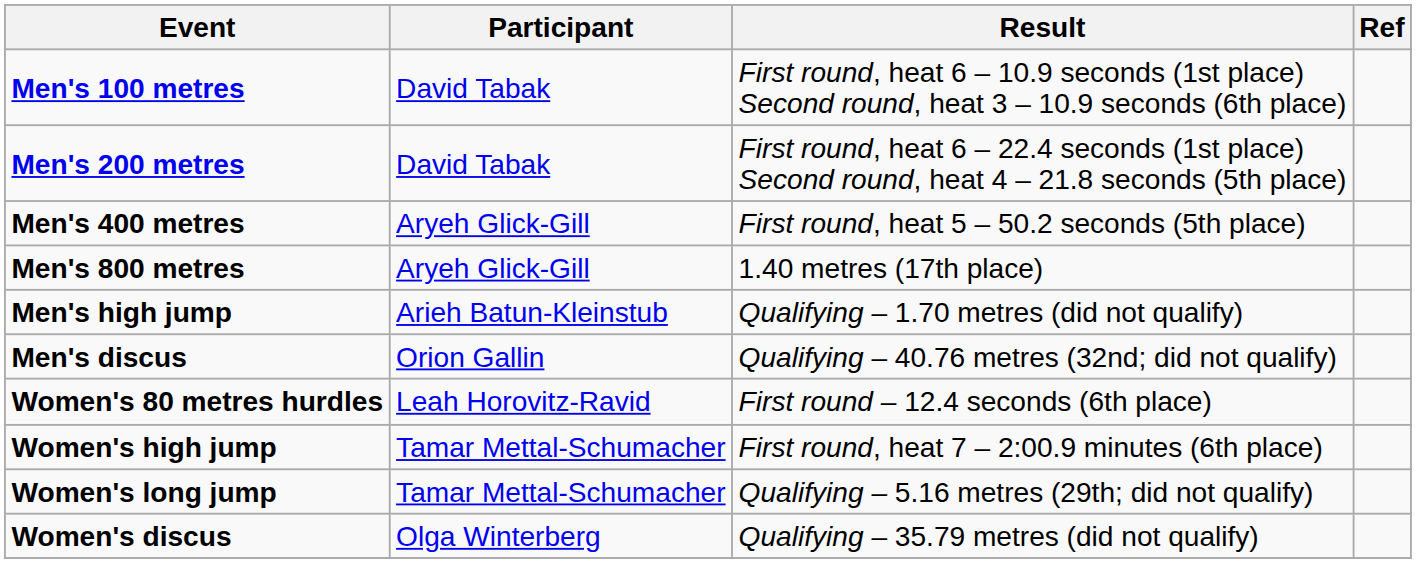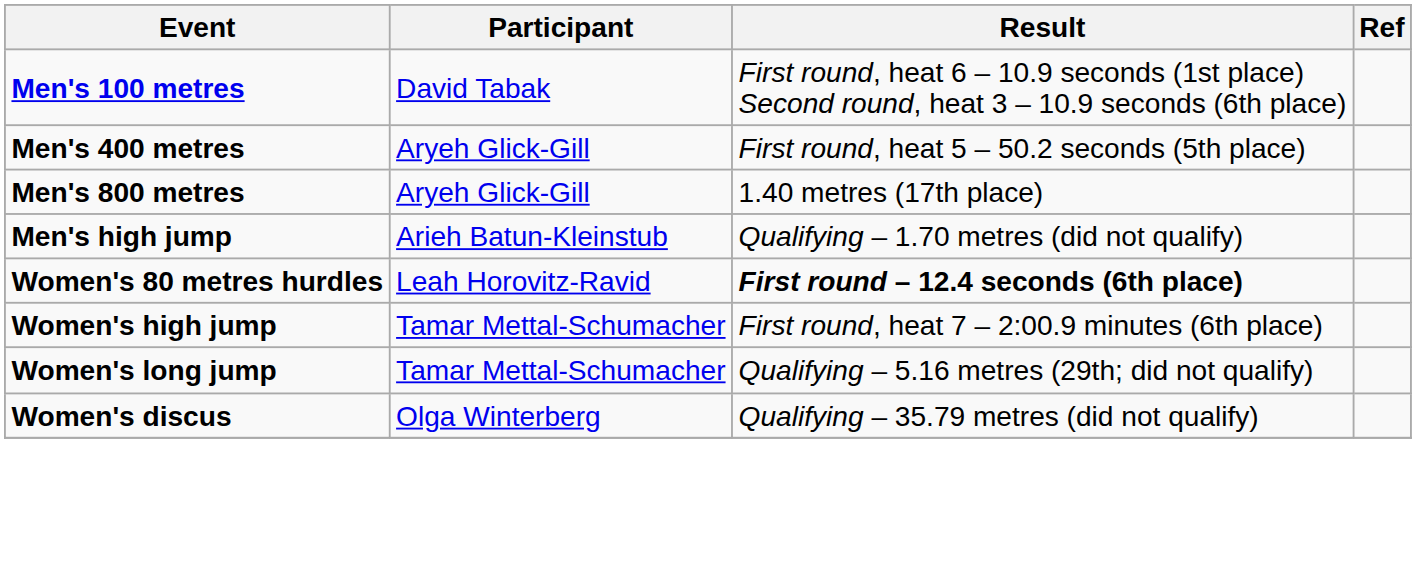- row: Men's 200 metres | David Tabak | First round, heat 6 – 22.4 seconds (1st place) Second round, heat 4 – 21.8 seconds (5th place)
- row: Men's discus | Orion Gallin | Qualifying – 40.76 metres (32nd; did not qualify)
Women's 80 metres hurdles | Result: normal -> bold
